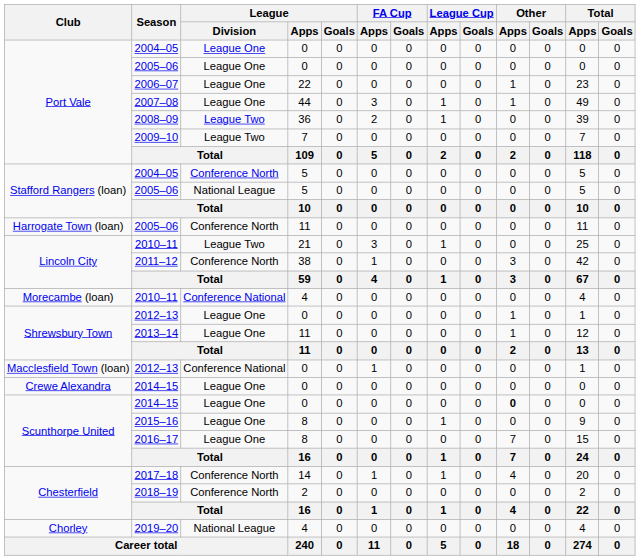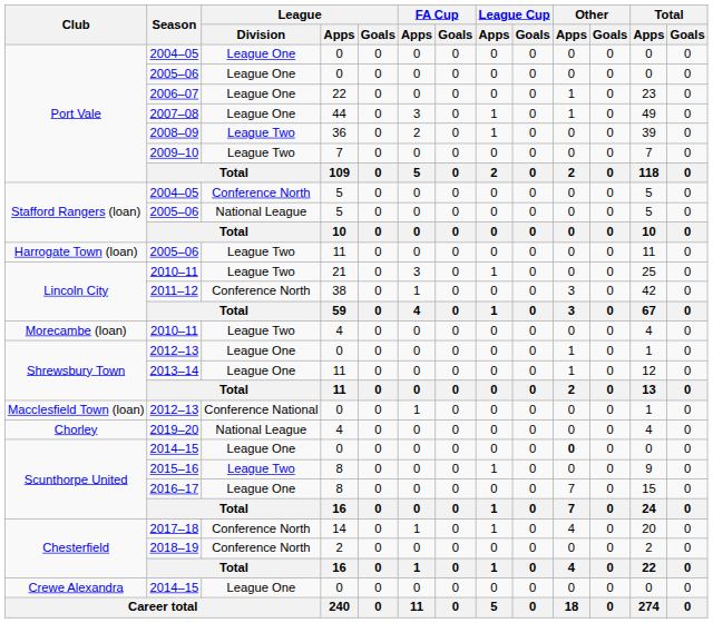Harrogate Town (loan) / 2005–06 | League / Division: Conference North -> League Two
Morecambe (loan) / 2010–11 | League / Division: Conference National -> League Two
rows swapped: Crewe Alexandra / 2014–15 <-> 2019–20
2015–16 | League / Division: League One -> League Two
